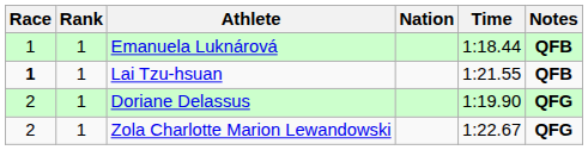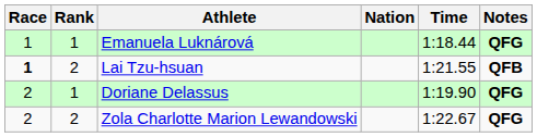Emanuela Luknárová | Notes: QFB -> QFG
Lai Tzu-hsuan | Rank: 1 -> 2
Zola Charlotte Marion Lewandowski | Rank: 1 -> 2
